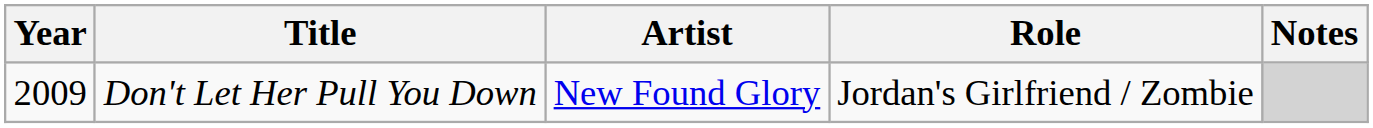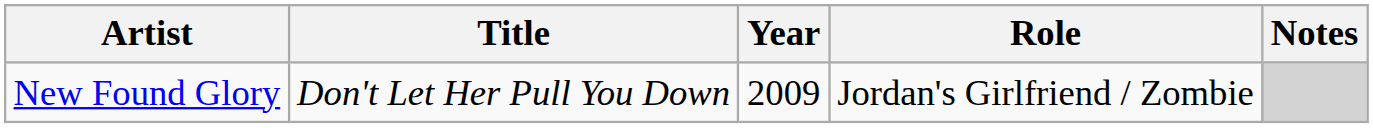columns swapped: Year <-> Artist
